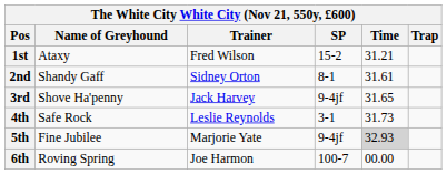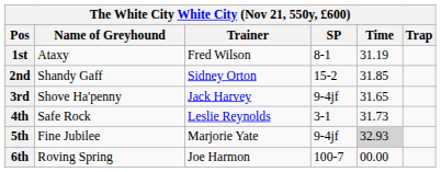1st | SP: 15-2 -> 8-1
1st | Time: 31.21 -> 31.19
2nd | SP: 8-1 -> 15-2
2nd | Time: 31.61 -> 31.85
